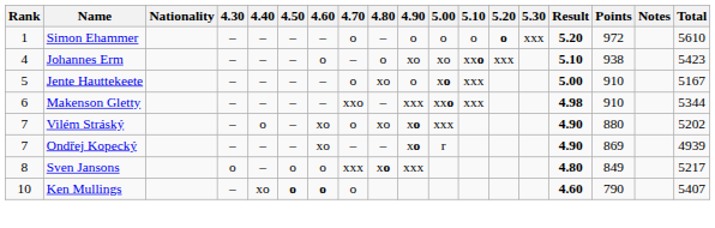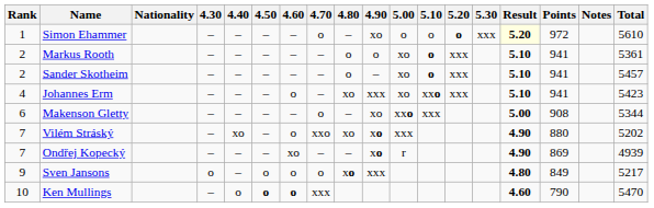Simon Ehammer | 4.90: o -> xo
Simon Ehammer | Result: no background -> lightyellow background
+ row: 2 | Markus Rooth | – | – | – | – | – | o | o | xo | o | xxx | 5.10 | 941 | 5361
+ row: 2 | Sander Skotheim | – | – | – | – | – | o | – | xo | o | xxx | 5.10 | 941 | 5457
Johannes Erm | 4.80: o -> xo
Johannes Erm | 4.90: xo -> xxx
Johannes Erm | Points: 938 -> 941
- row: 5 | Jente Hauttekeete | – | – | – | – | o | xo | o | xo | xxx | 5.00 | 910 | 5167
Makenson Gletty | 4.70: xxo -> o
Makenson Gletty | 4.90: xxx -> xo
Makenson Gletty | Result: 4.98 -> 5.00
Makenson Gletty | Points: 910 -> 908
Vilém Stráský | 4.40: o -> xo
Vilém Stráský | 4.60: xo -> o
Vilém Stráský | 4.70: o -> xxo
Sven Jansons | Rank: 8 -> 9
Sven Jansons | 4.70: xxx -> o
Ken Mullings | 4.40: xo -> o
Ken Mullings | 4.70: o -> xxx
Ken Mullings | Total: 5407 -> 5470
